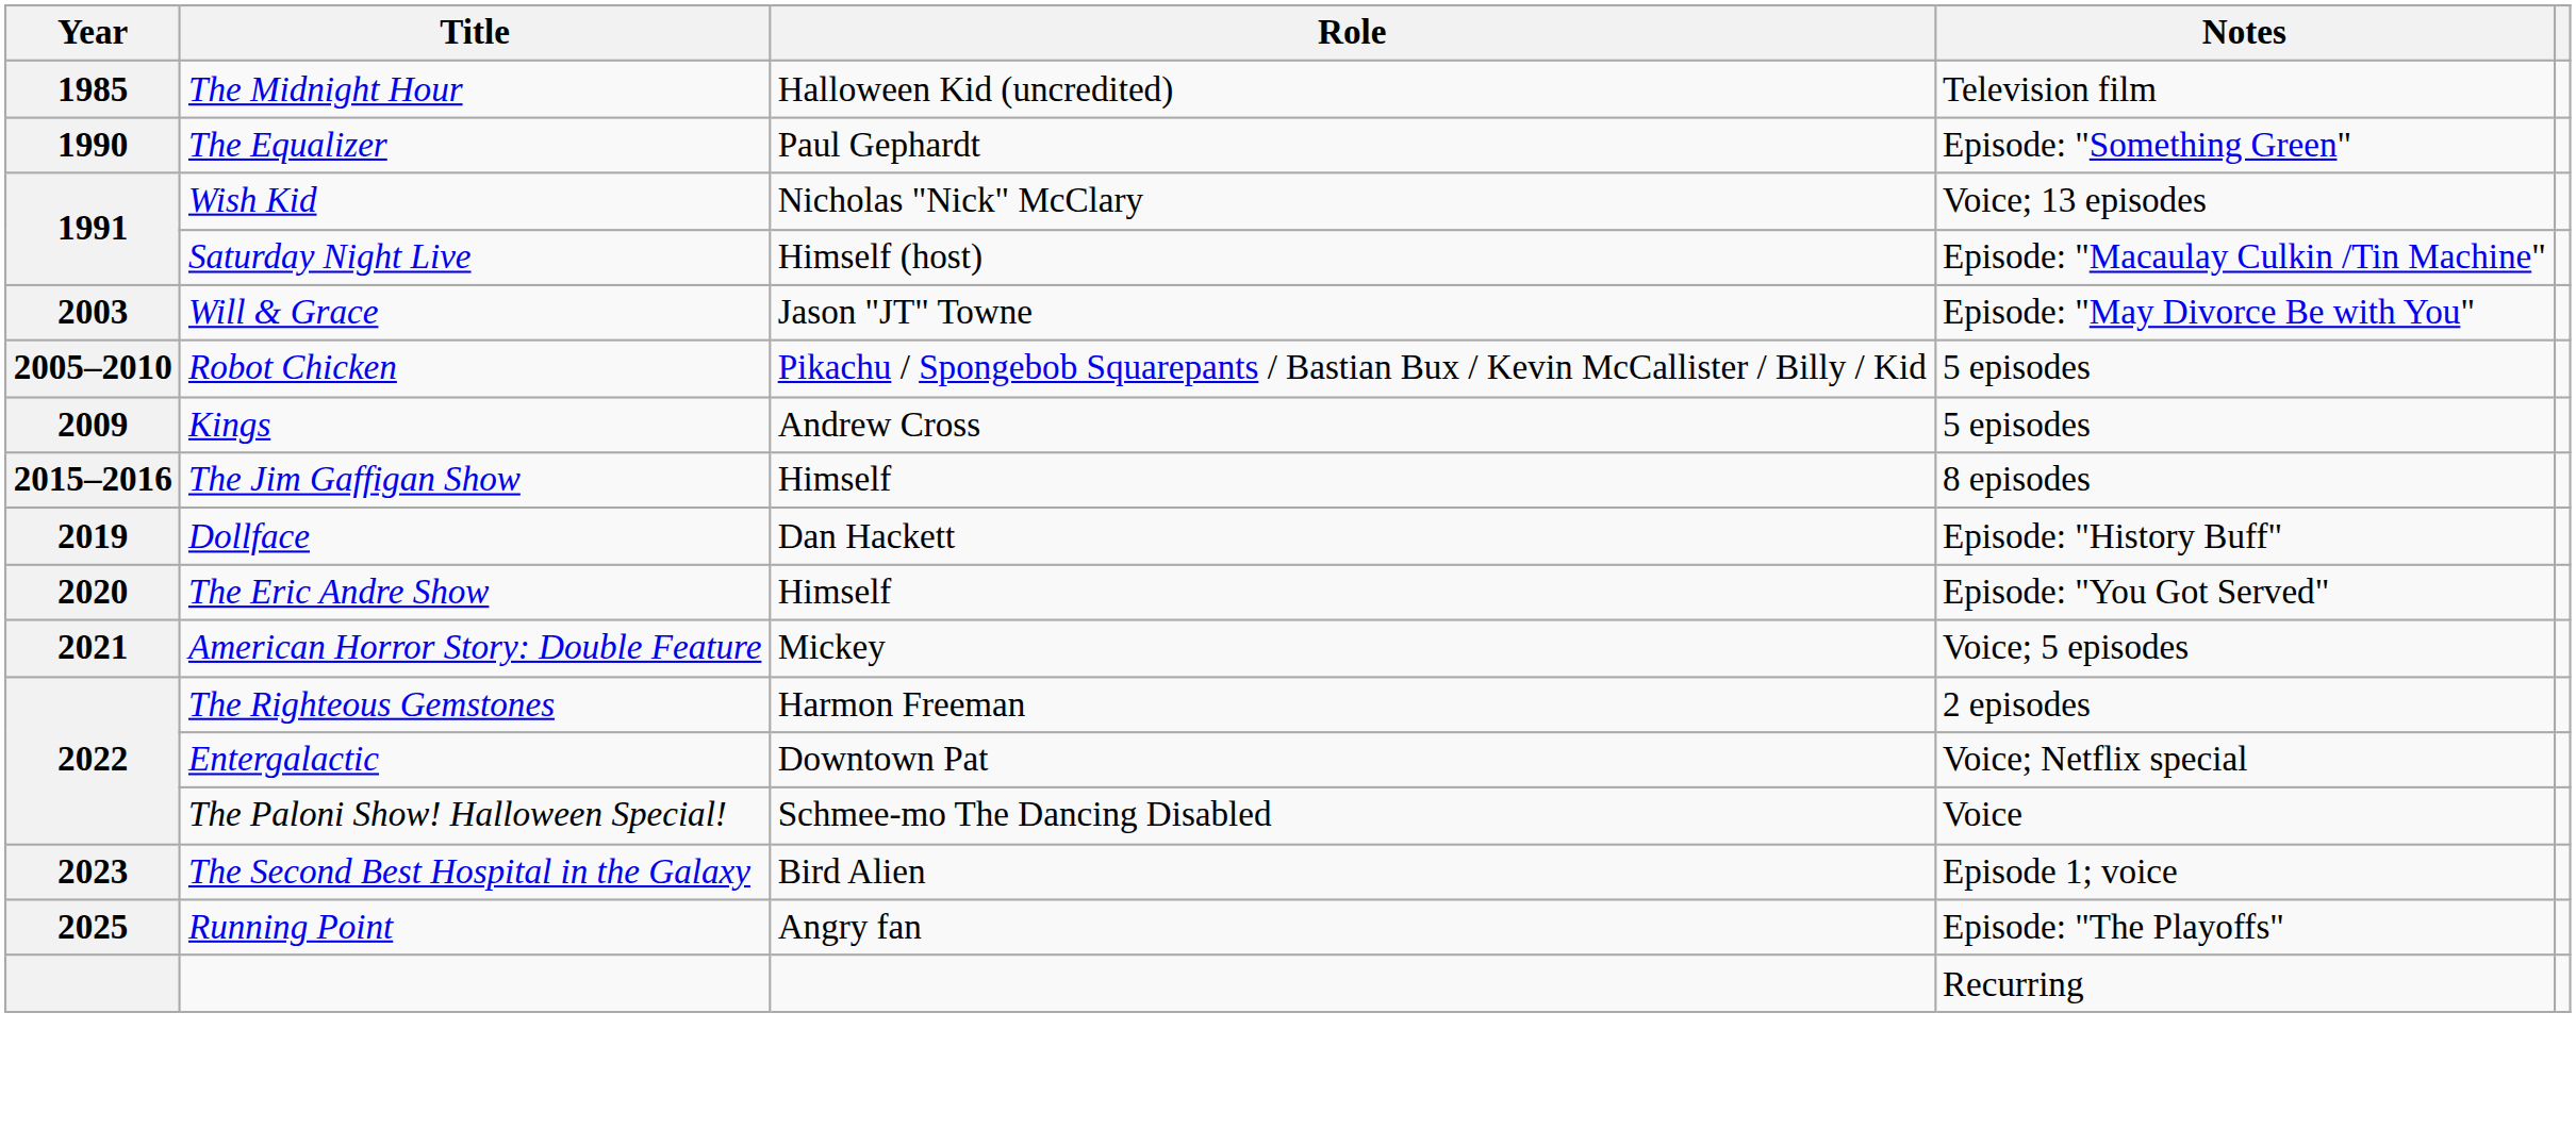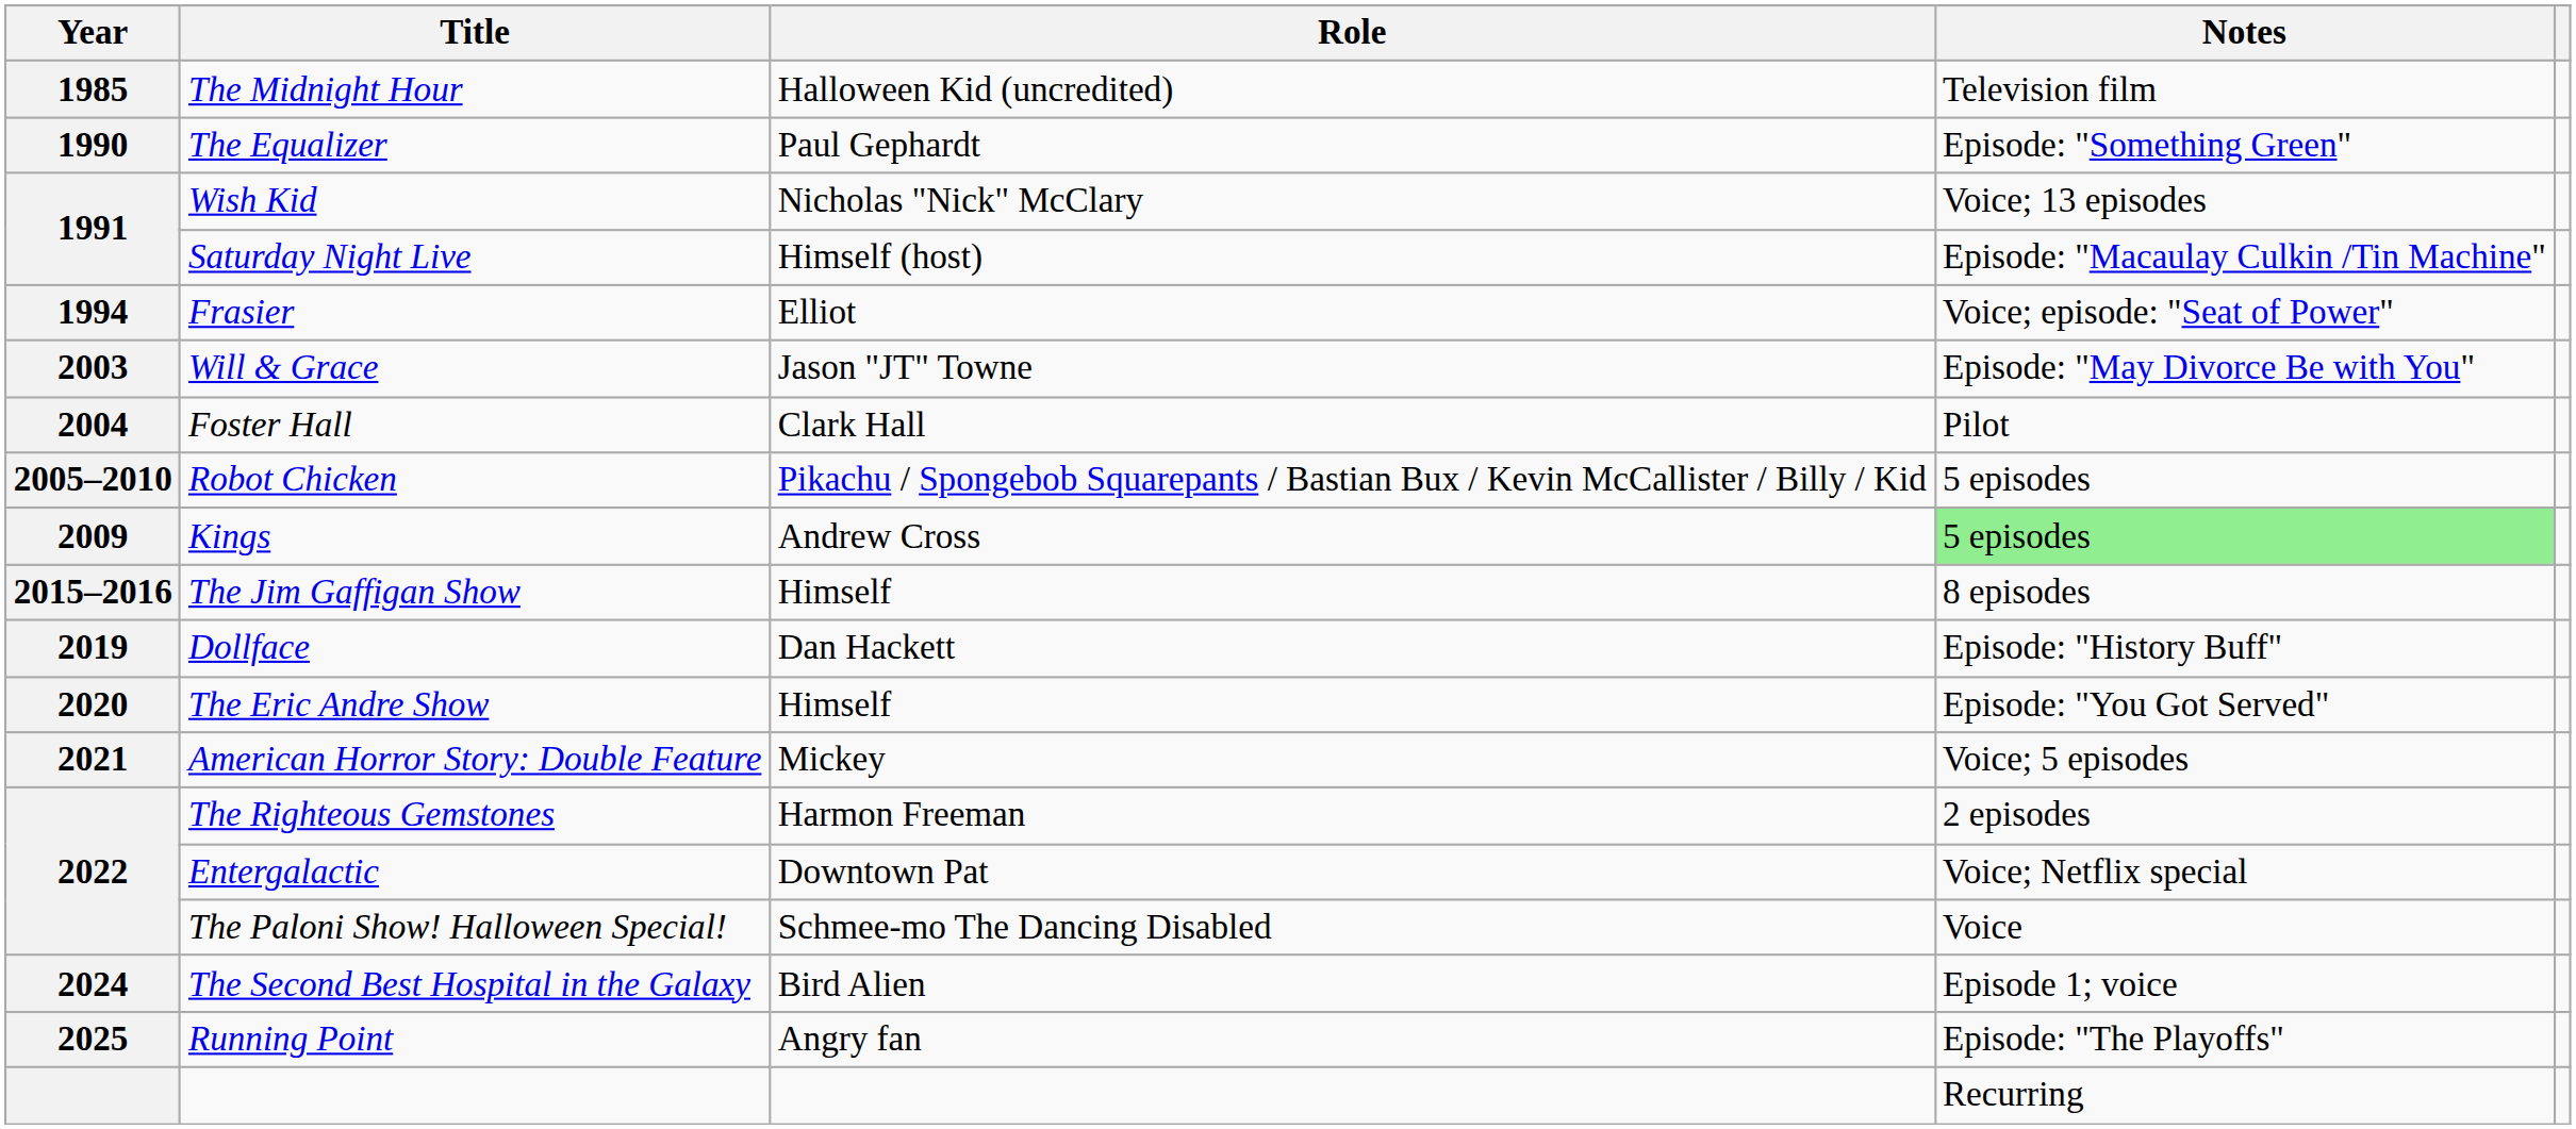+ row: 1994 | Frasier | Elliot | Voice; episode: "Seat of Power"
+ row: 2004 | Foster Hall | Clark Hall | Pilot
Kings | Notes: no background -> lightgreen background
The Second Best Hospital in the Galaxy | Year: 2023 -> 2024
